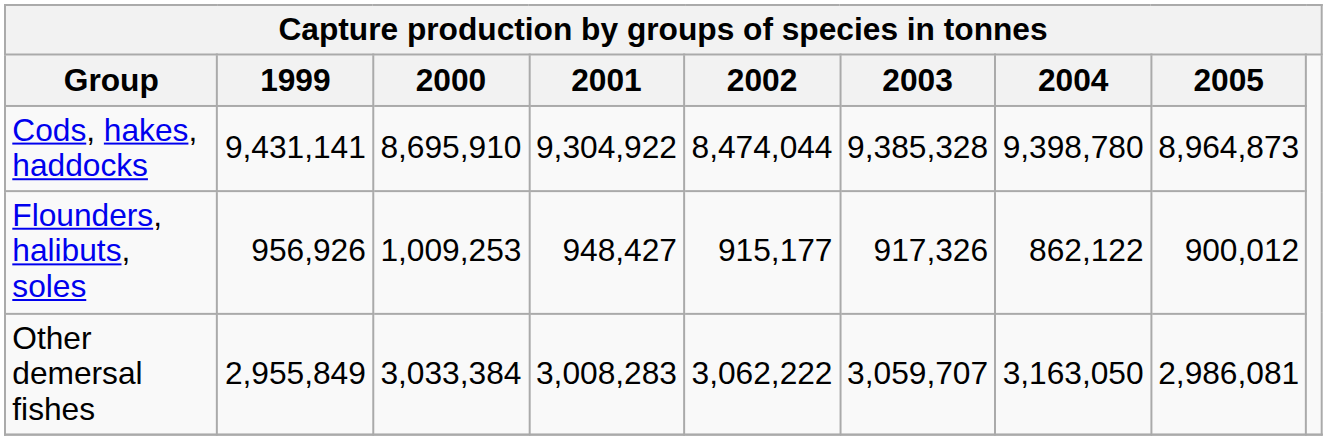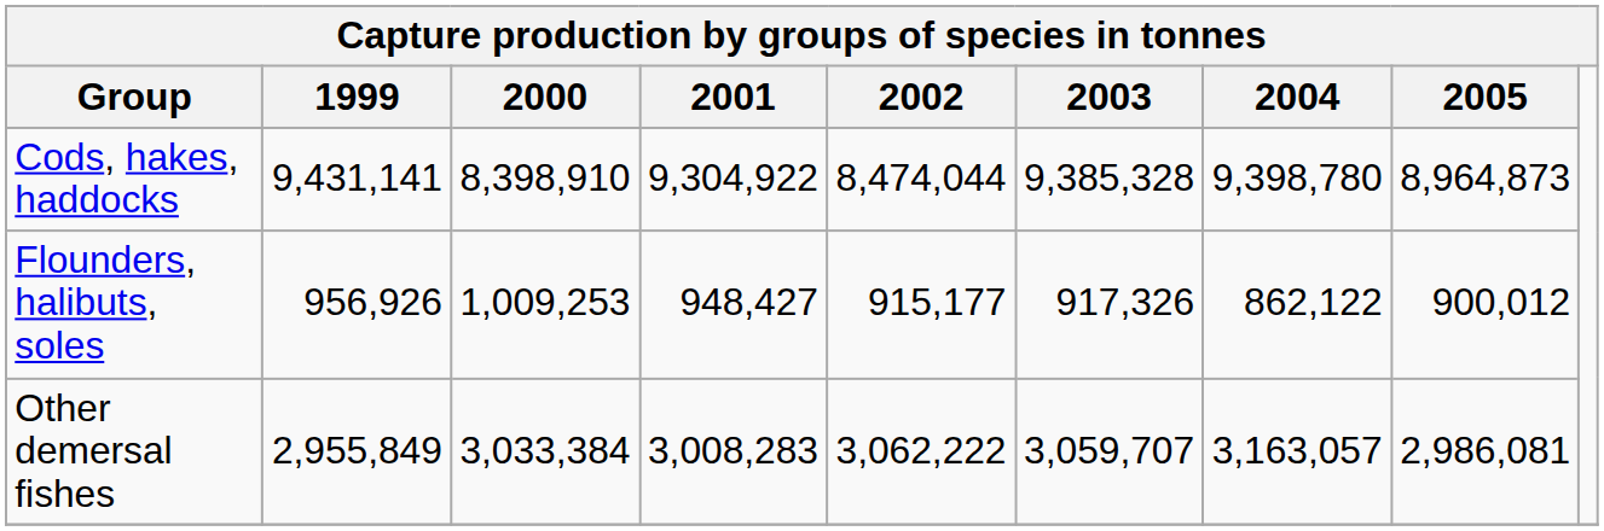Cods, hakes, haddocks | 2000: 8,695,910 -> 8,398,910
Other demersal fishes | 2004: 3,163,050 -> 3,163,057
